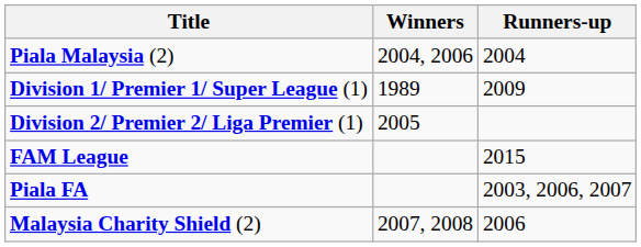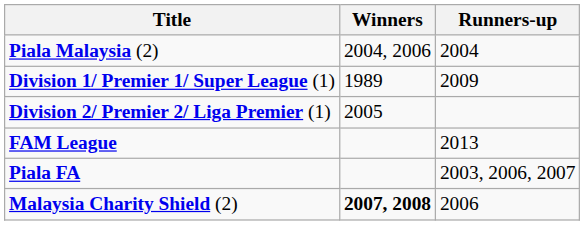FAM League | Runners-up: 2015 -> 2013
Malaysia Charity Shield (2) | Winners: normal -> bold
